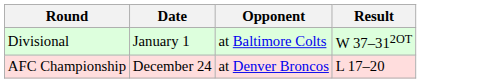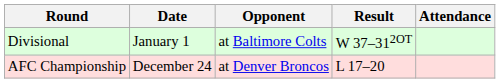+ column: Attendance
